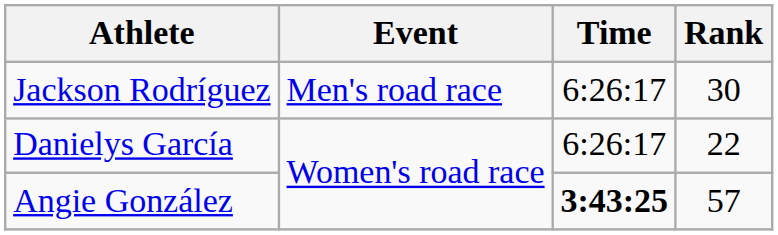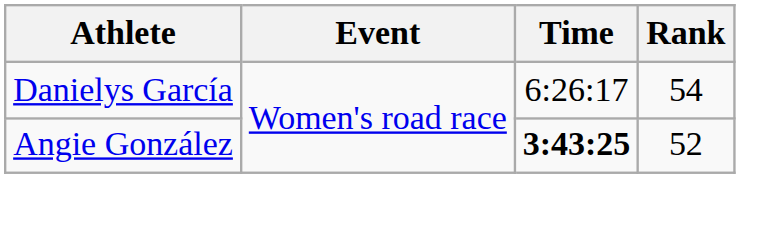- row: Jackson Rodríguez | Men's road race | 6:26:17 | 30
Danielys García | Rank: 22 -> 54
Angie González | Rank: 57 -> 52
